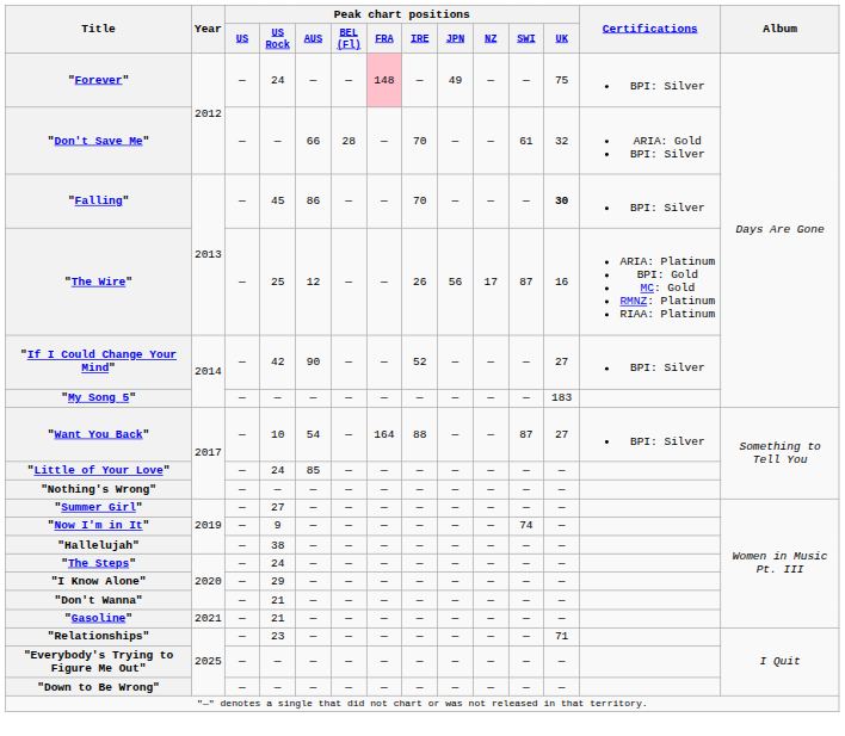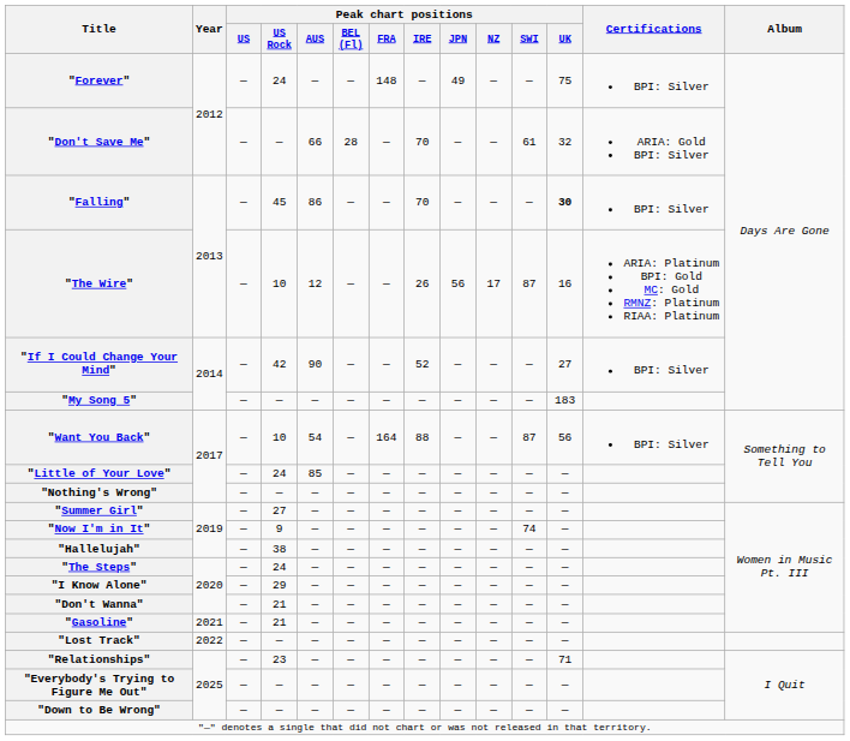"Forever" | Peak chart positions / FRA: pink background -> no background
"The Wire" | Peak chart positions / US Rock: 25 -> 10
"Want You Back" | Peak chart positions / UK: 27 -> 56
+ row: "Lost Track" | 2022 | — | — | — | — | — | — | — | — | — | —
